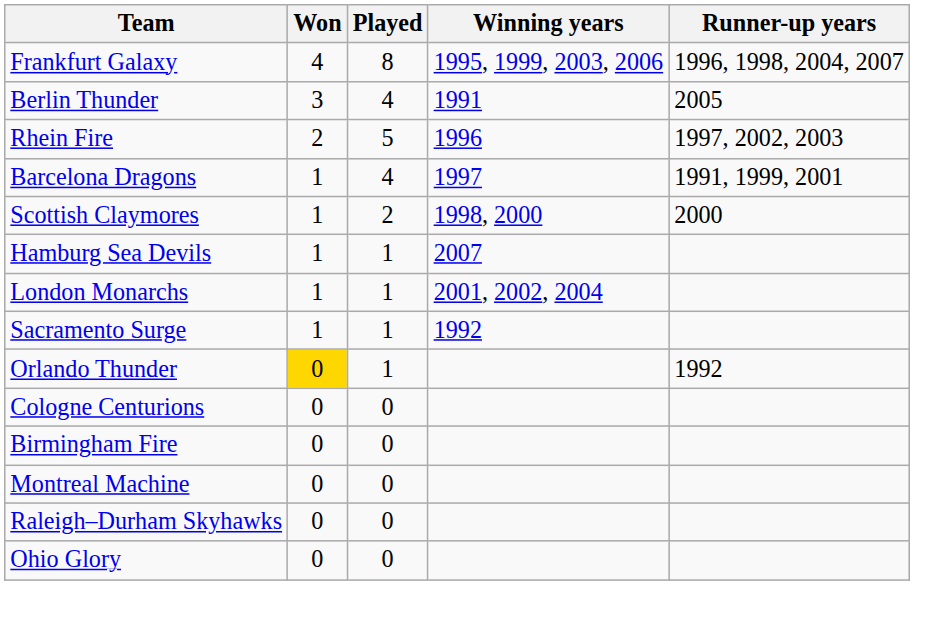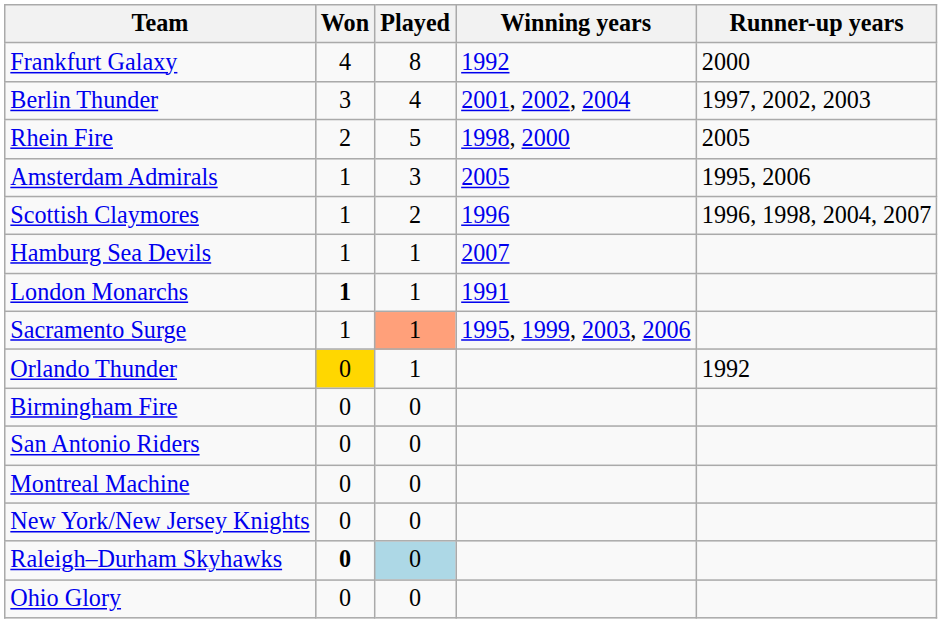Frankfurt Galaxy | Winning years: 1995, 1999, 2003, 2006 -> 1992
Frankfurt Galaxy | Runner-up years: 1996, 1998, 2004, 2007 -> 2000
Berlin Thunder | Winning years: 1991 -> 2001, 2002, 2004
Berlin Thunder | Runner-up years: 2005 -> 1997, 2002, 2003
Rhein Fire | Winning years: 1996 -> 1998, 2000
Rhein Fire | Runner-up years: 1997, 2002, 2003 -> 2005
- row: Barcelona Dragons | 1 | 4 | 1997 | 1991, 1999, 2001
+ row: Amsterdam Admirals | 1 | 3 | 2005 | 1995, 2006
Scottish Claymores | Winning years: 1998, 2000 -> 1996
Scottish Claymores | Runner-up years: 2000 -> 1996, 1998, 2004, 2007
London Monarchs | Won: normal -> bold
London Monarchs | Winning years: 2001, 2002, 2004 -> 1991
Sacramento Surge | Played: no background -> lightsalmon background
Sacramento Surge | Winning years: 1992 -> 1995, 1999, 2003, 2006
- row: Cologne Centurions | 0 | 0
+ row: San Antonio Riders | 0 | 0
+ row: New York/New Jersey Knights | 0 | 0
Raleigh–Durham Skyhawks | Won: normal -> bold
Raleigh–Durham Skyhawks | Played: no background -> lightblue background
